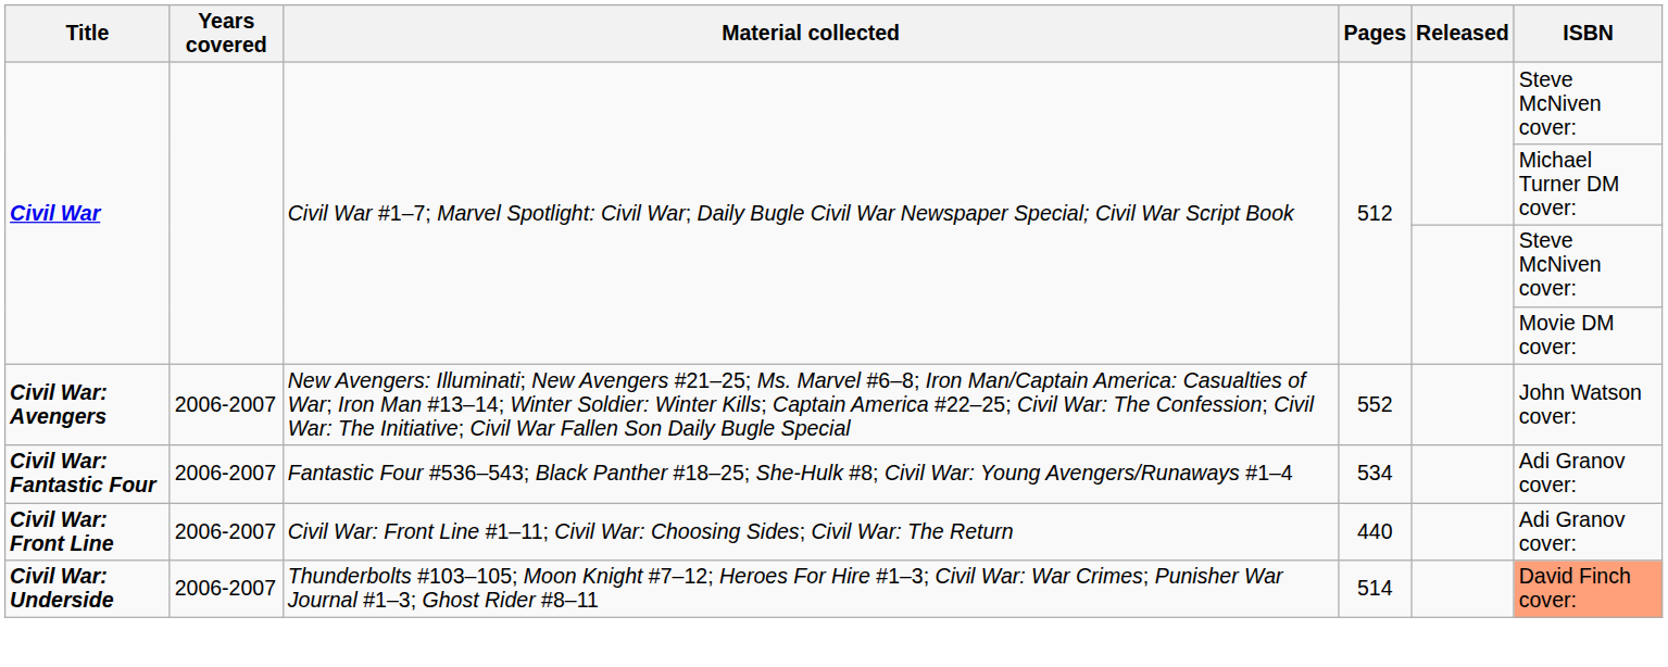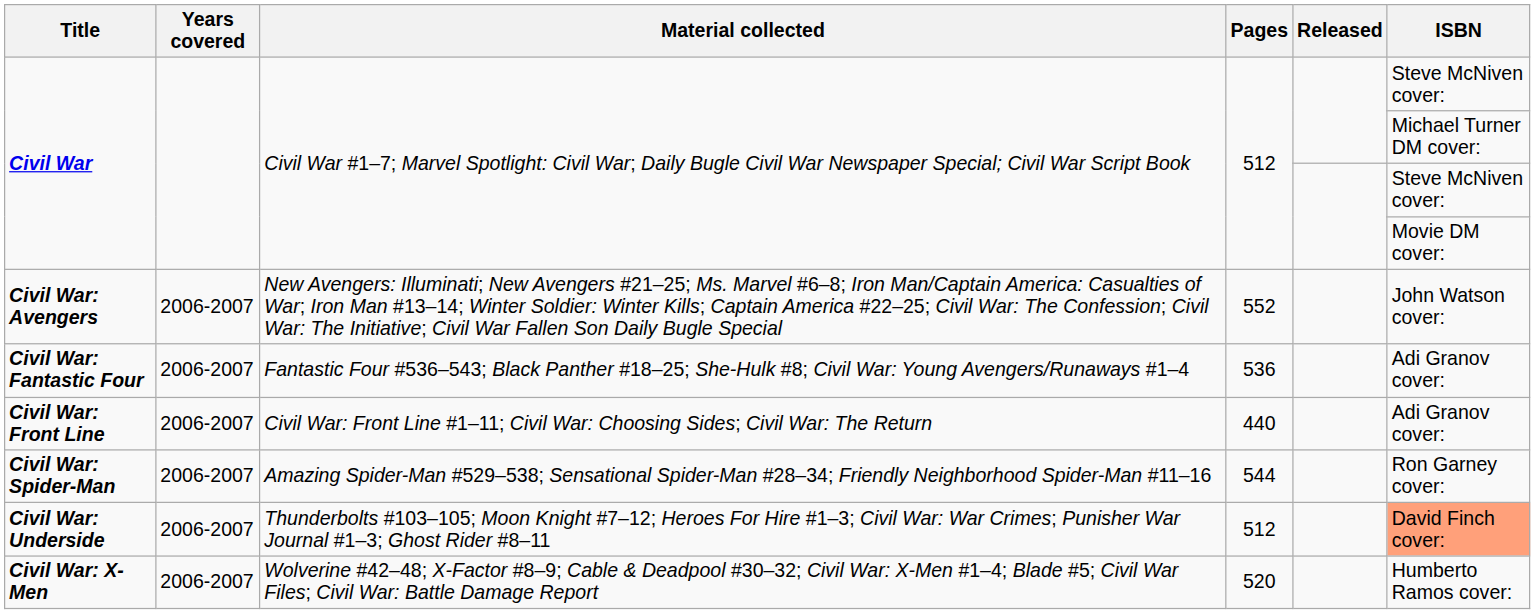Civil War: Fantastic Four | Pages: 534 -> 536
+ row: Civil War: Spider-Man | 2006-2007 | Amazing Spider-Man #529–538; Sensational Spider-Man #28–34; Friendly Neighborhood Spider-Man #11–16 | 544 | Ron Garney cover:
Civil War: Underside | Pages: 514 -> 512
+ row: Civil War: X-Men | 2006-2007 | Wolverine #42–48; X-Factor #8–9; Cable & Deadpool #30–32; Civil War: X-Men #1–4; Blade #5; Civil War Files; Civil War: Battle Damage Report | 520 | Humberto Ramos cover:
